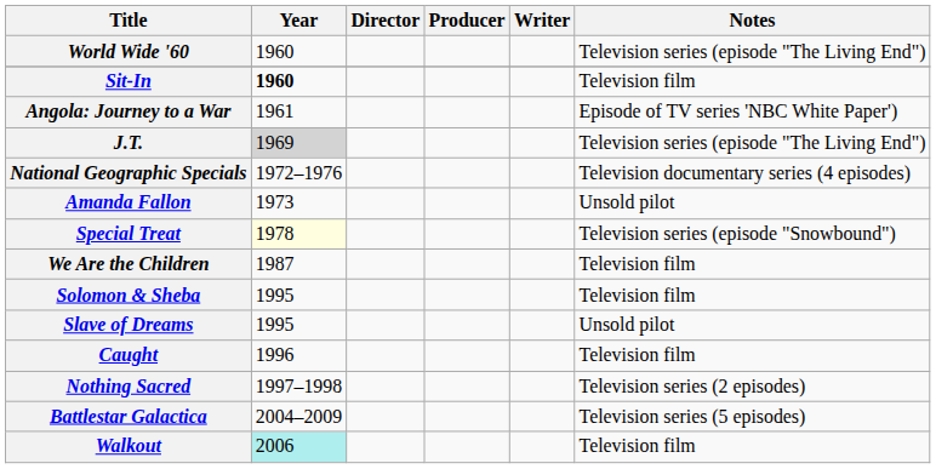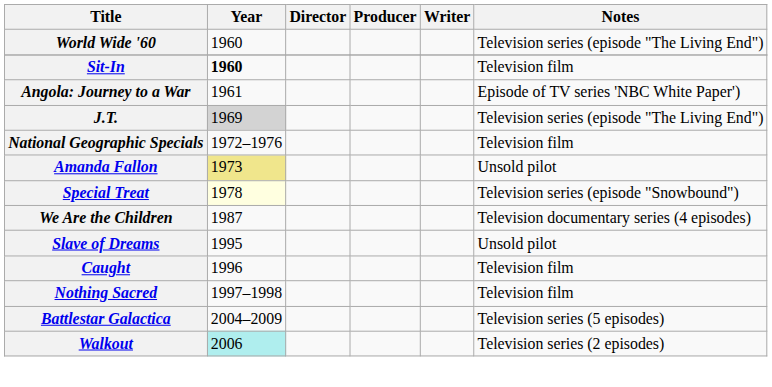National Geographic Specials | Notes: Television documentary series (4 episodes) -> Television film
Amanda Fallon | Year: no background -> khaki background
We Are the Children | Notes: Television film -> Television documentary series (4 episodes)
- row: Solomon & Sheba | 1995 | Television film
Nothing Sacred | Notes: Television series (2 episodes) -> Television film
Walkout | Notes: Television film -> Television series (2 episodes)
